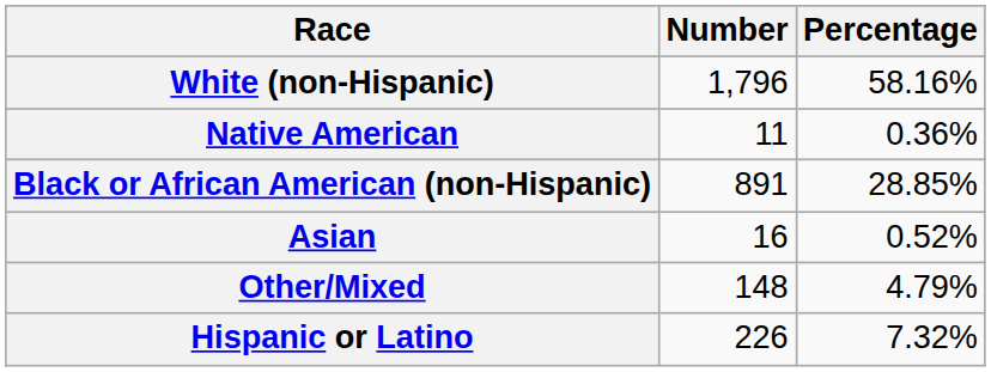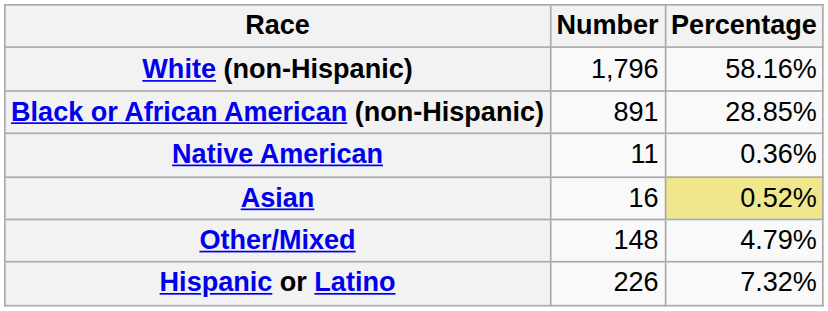rows swapped: Black or African American (non-Hispanic) <-> Native American
Asian | Percentage: no background -> khaki background
